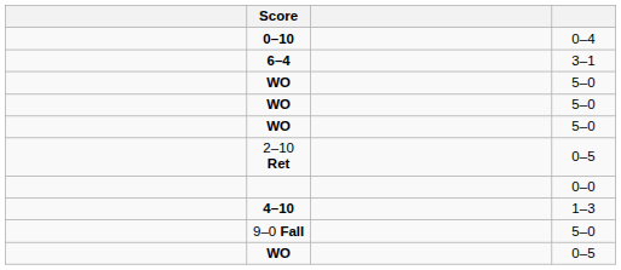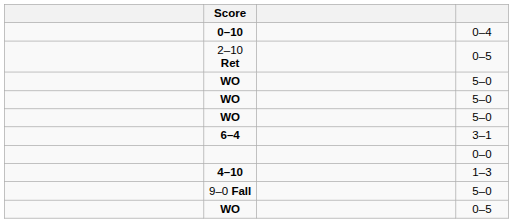rows swapped: 2–10 Ret <-> 6–4
